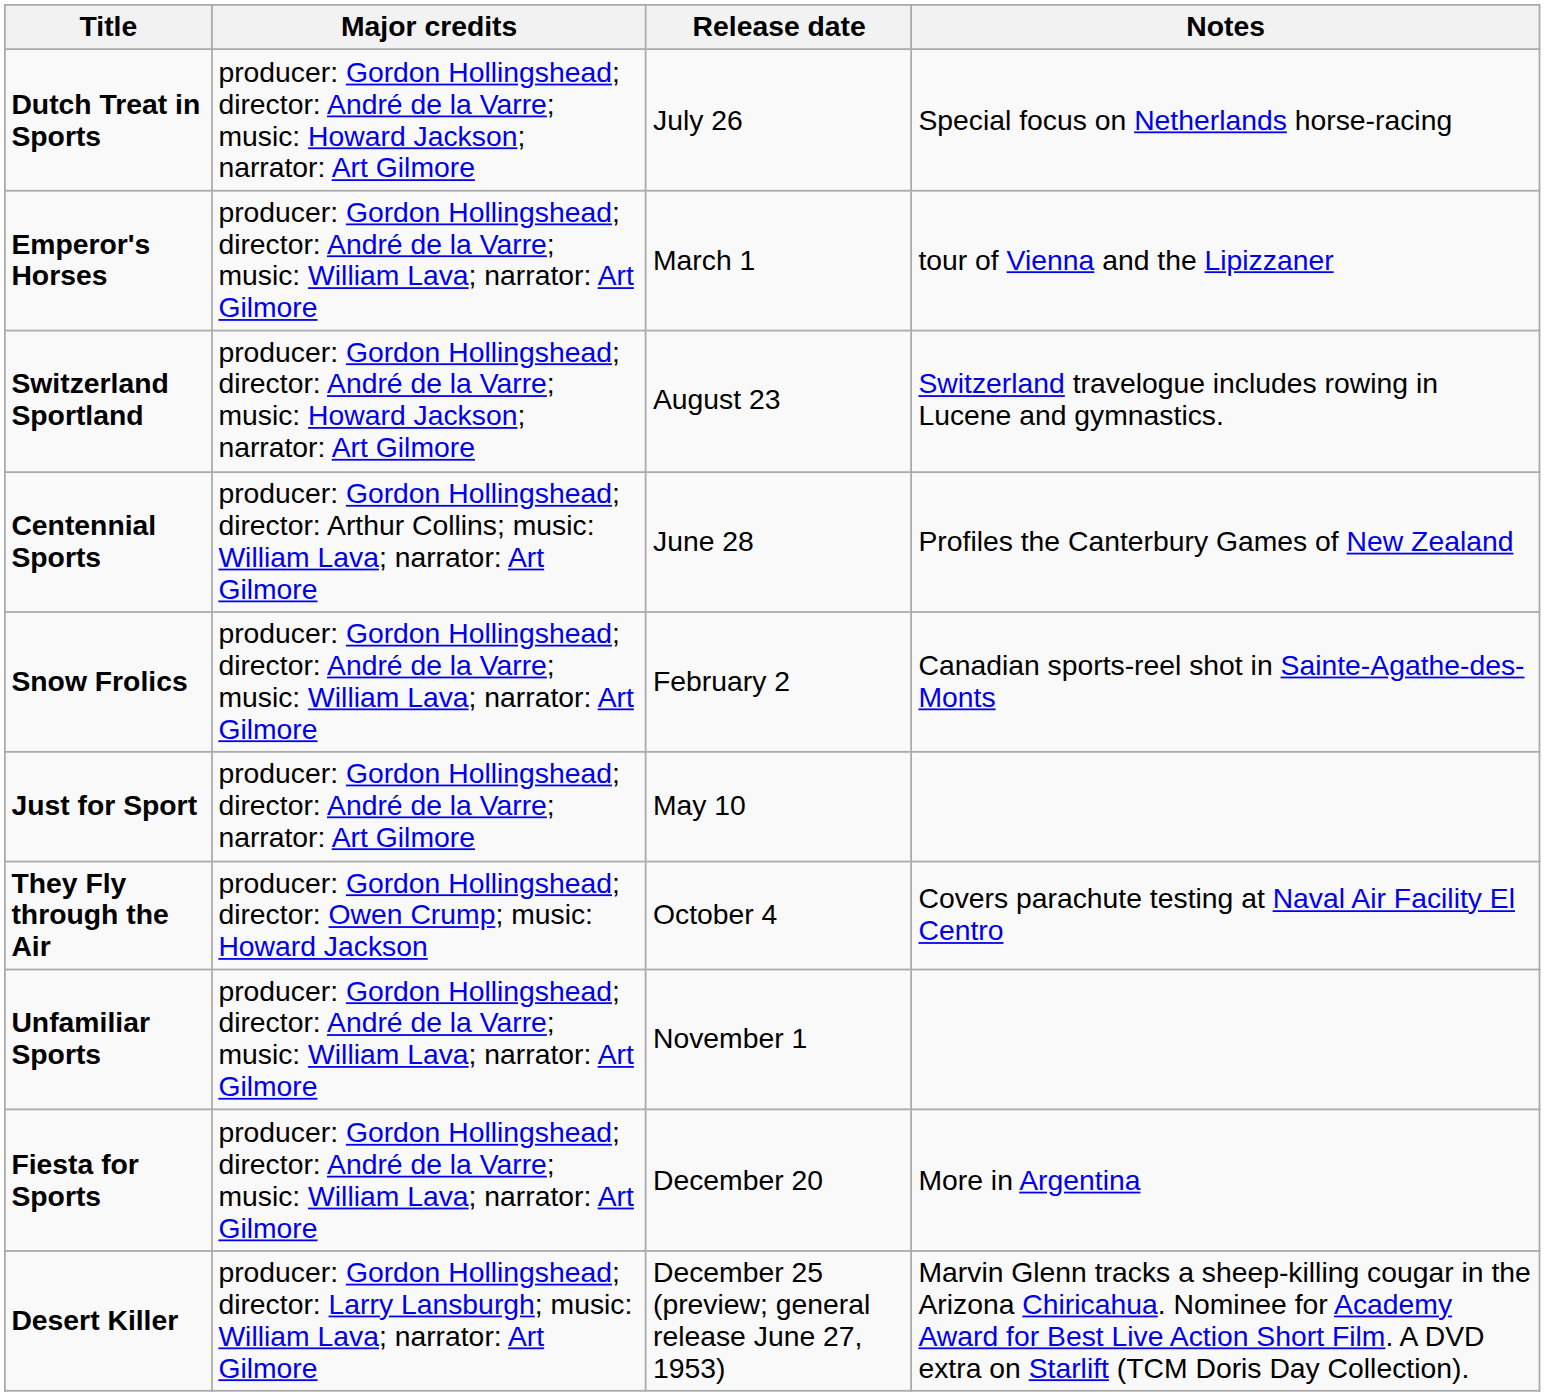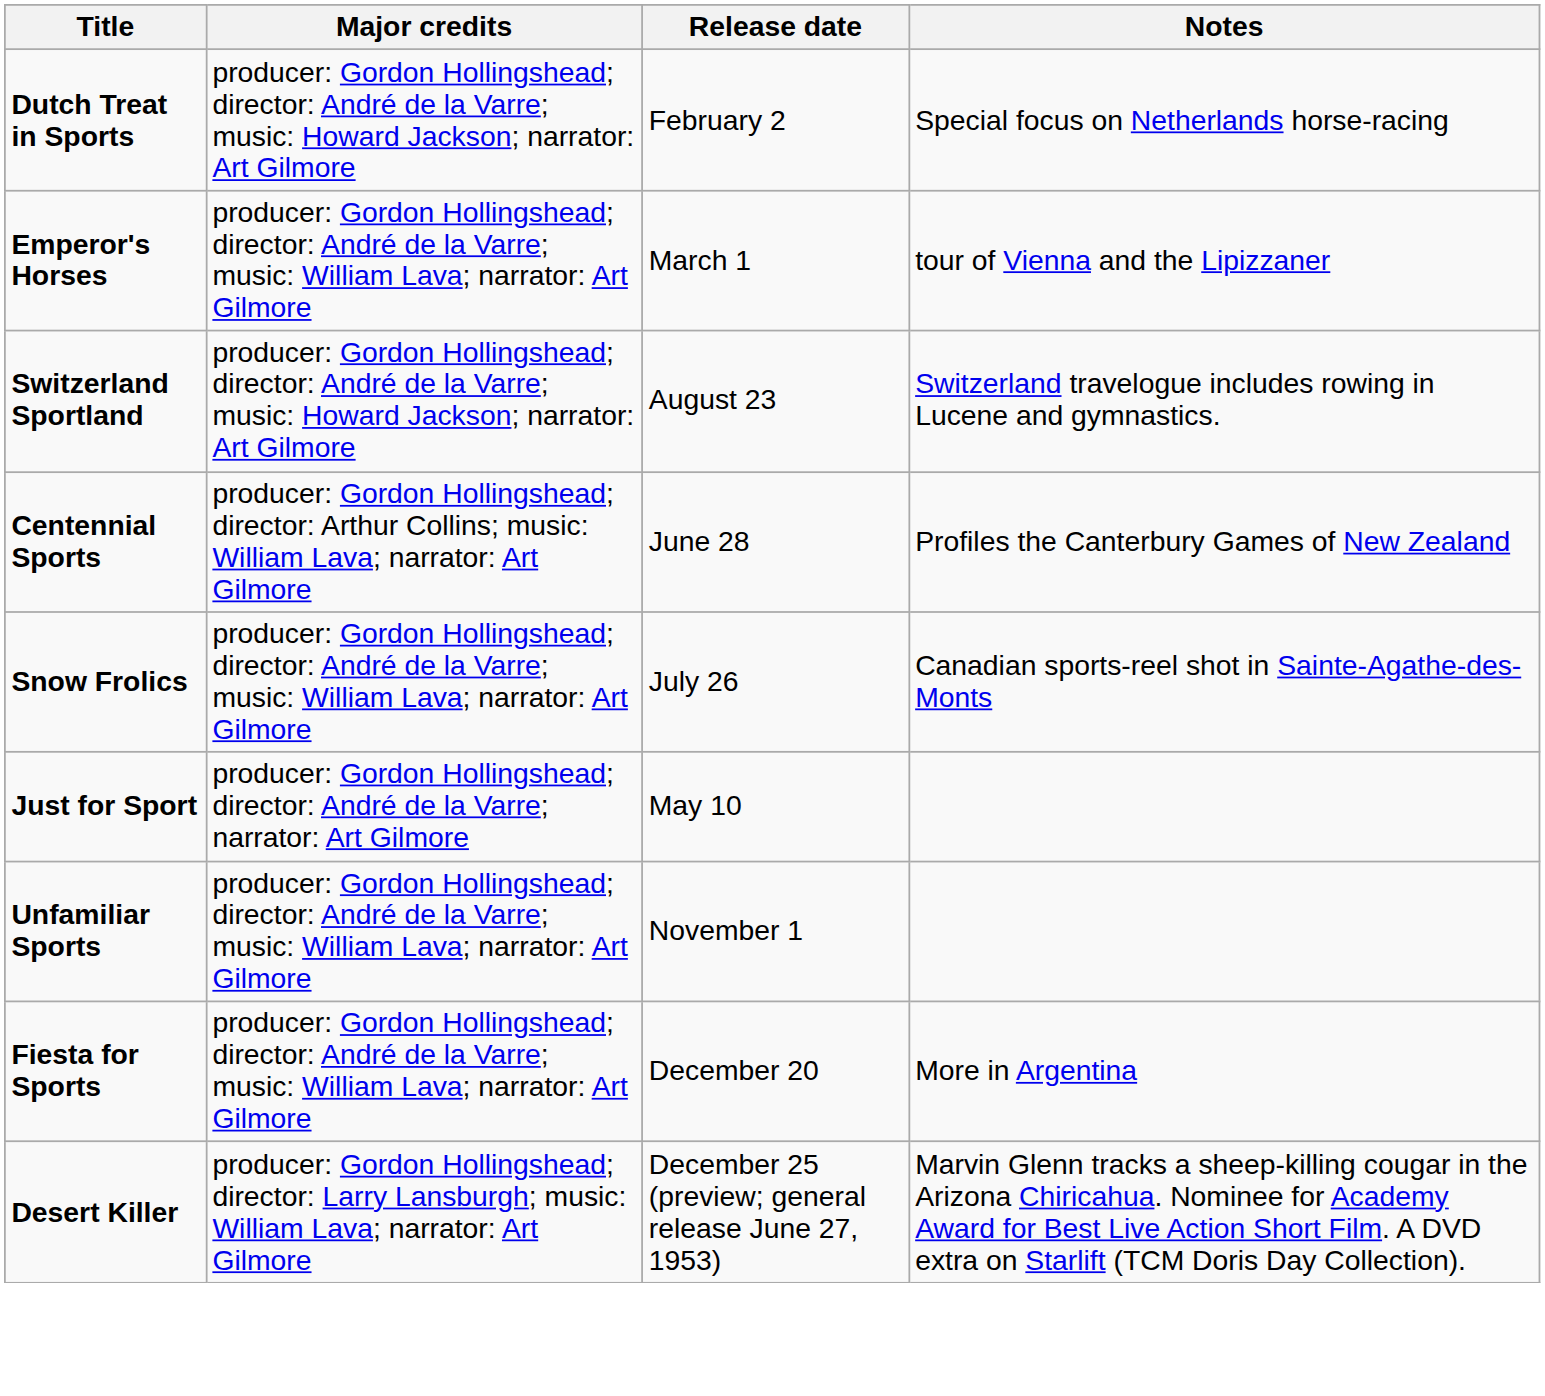Dutch Treat in Sports | Release date: July 26 -> February 2
Snow Frolics | Release date: February 2 -> July 26
- row: They Fly through the Air | producer: Gordon Hollingshead; director: Owen Crump; music: Howard Jackson | October 4 | Covers parachute testing at Naval Air Facility El Centro
